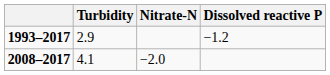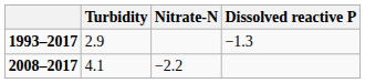1993–2017 | Dissolved reactive P: −1.2 -> −1.3
2008–2017 | Nitrate-N: −2.0 -> −2.2
